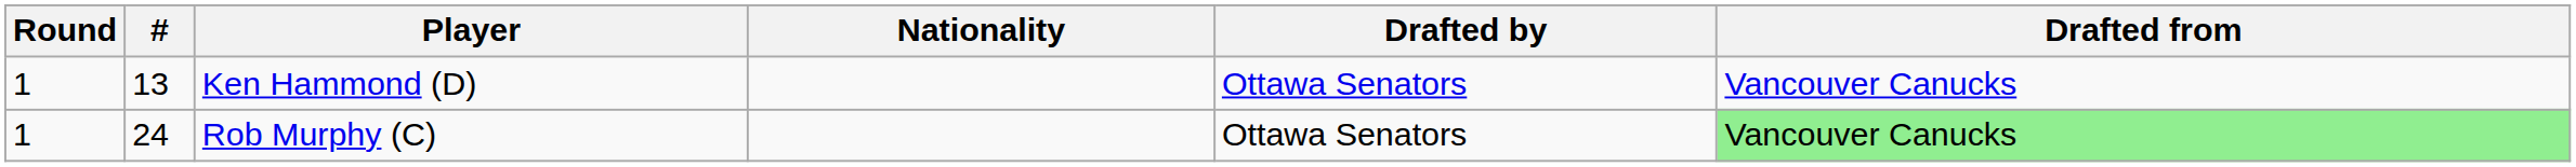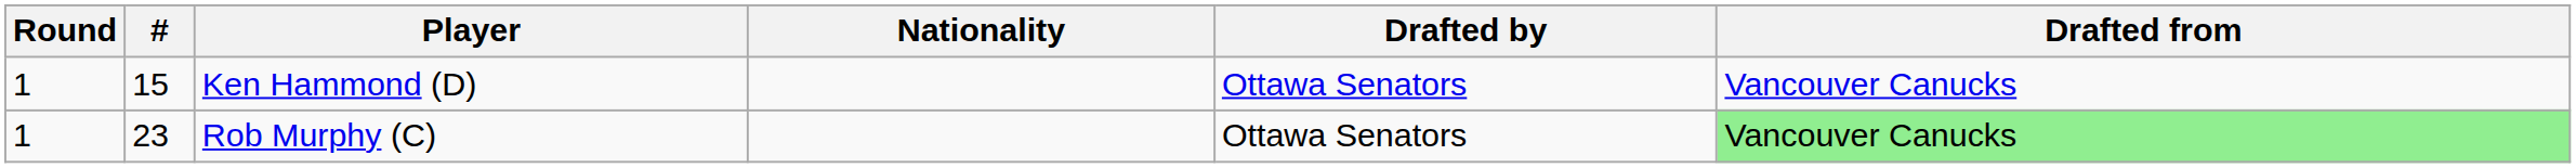Ken Hammond (D) | #: 13 -> 15
Rob Murphy (C) | #: 24 -> 23
